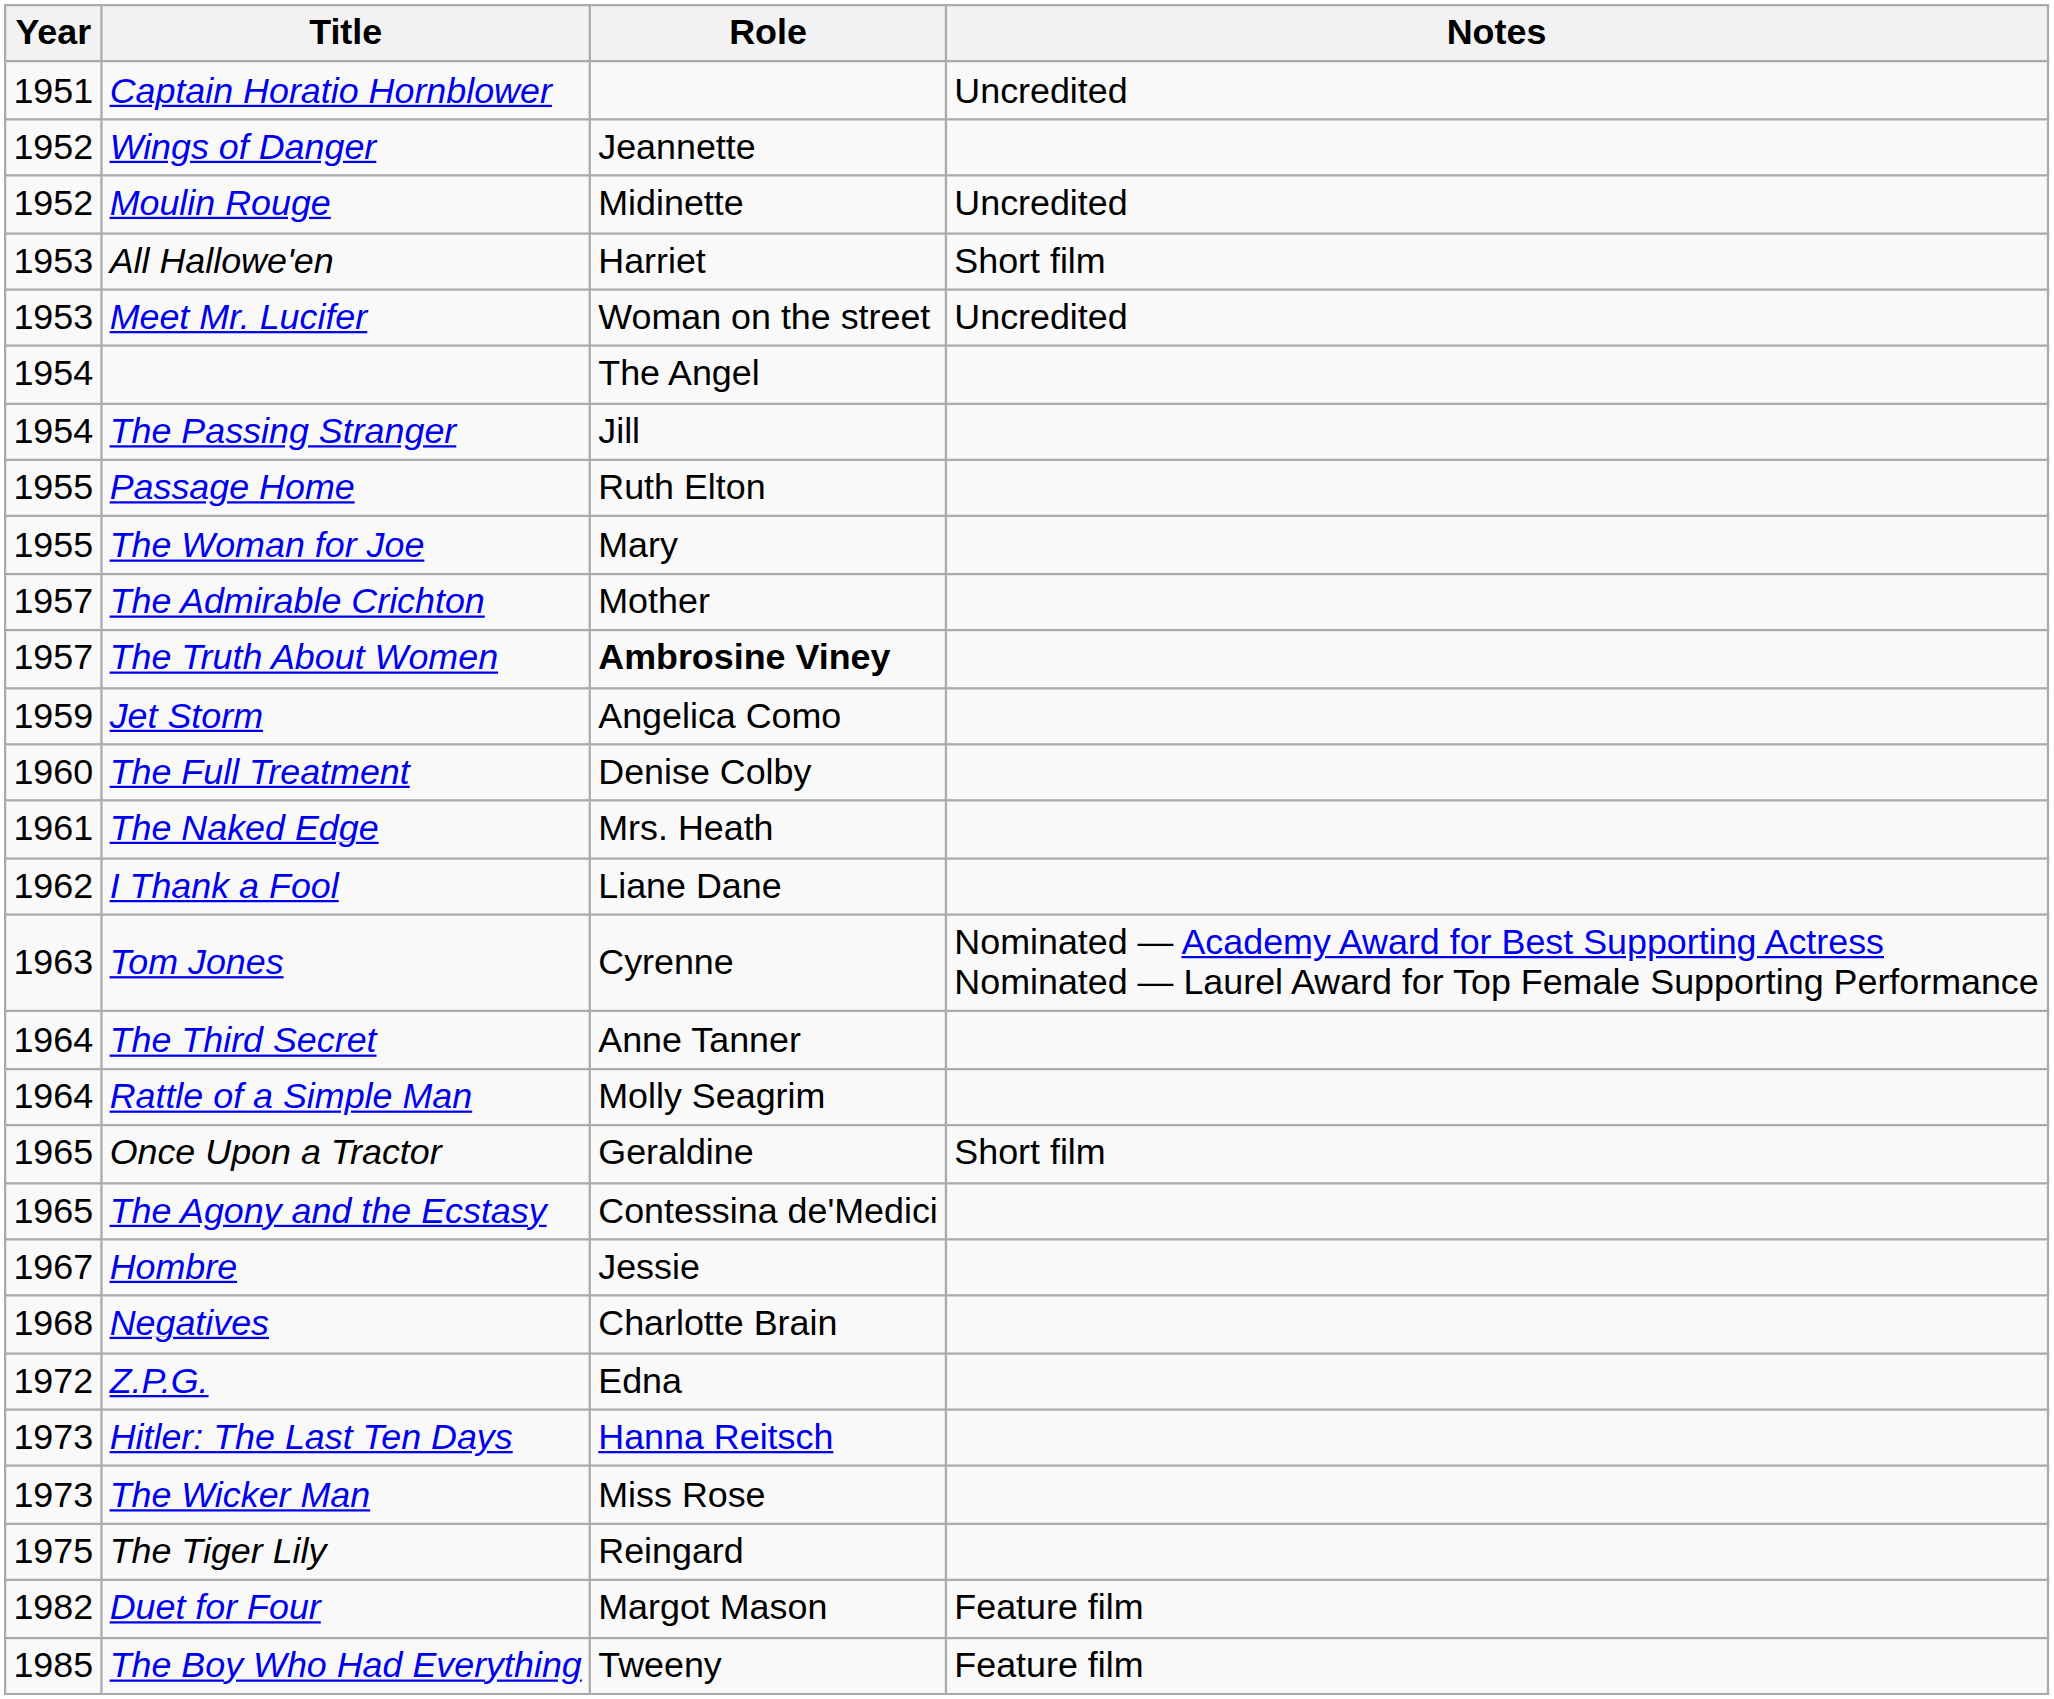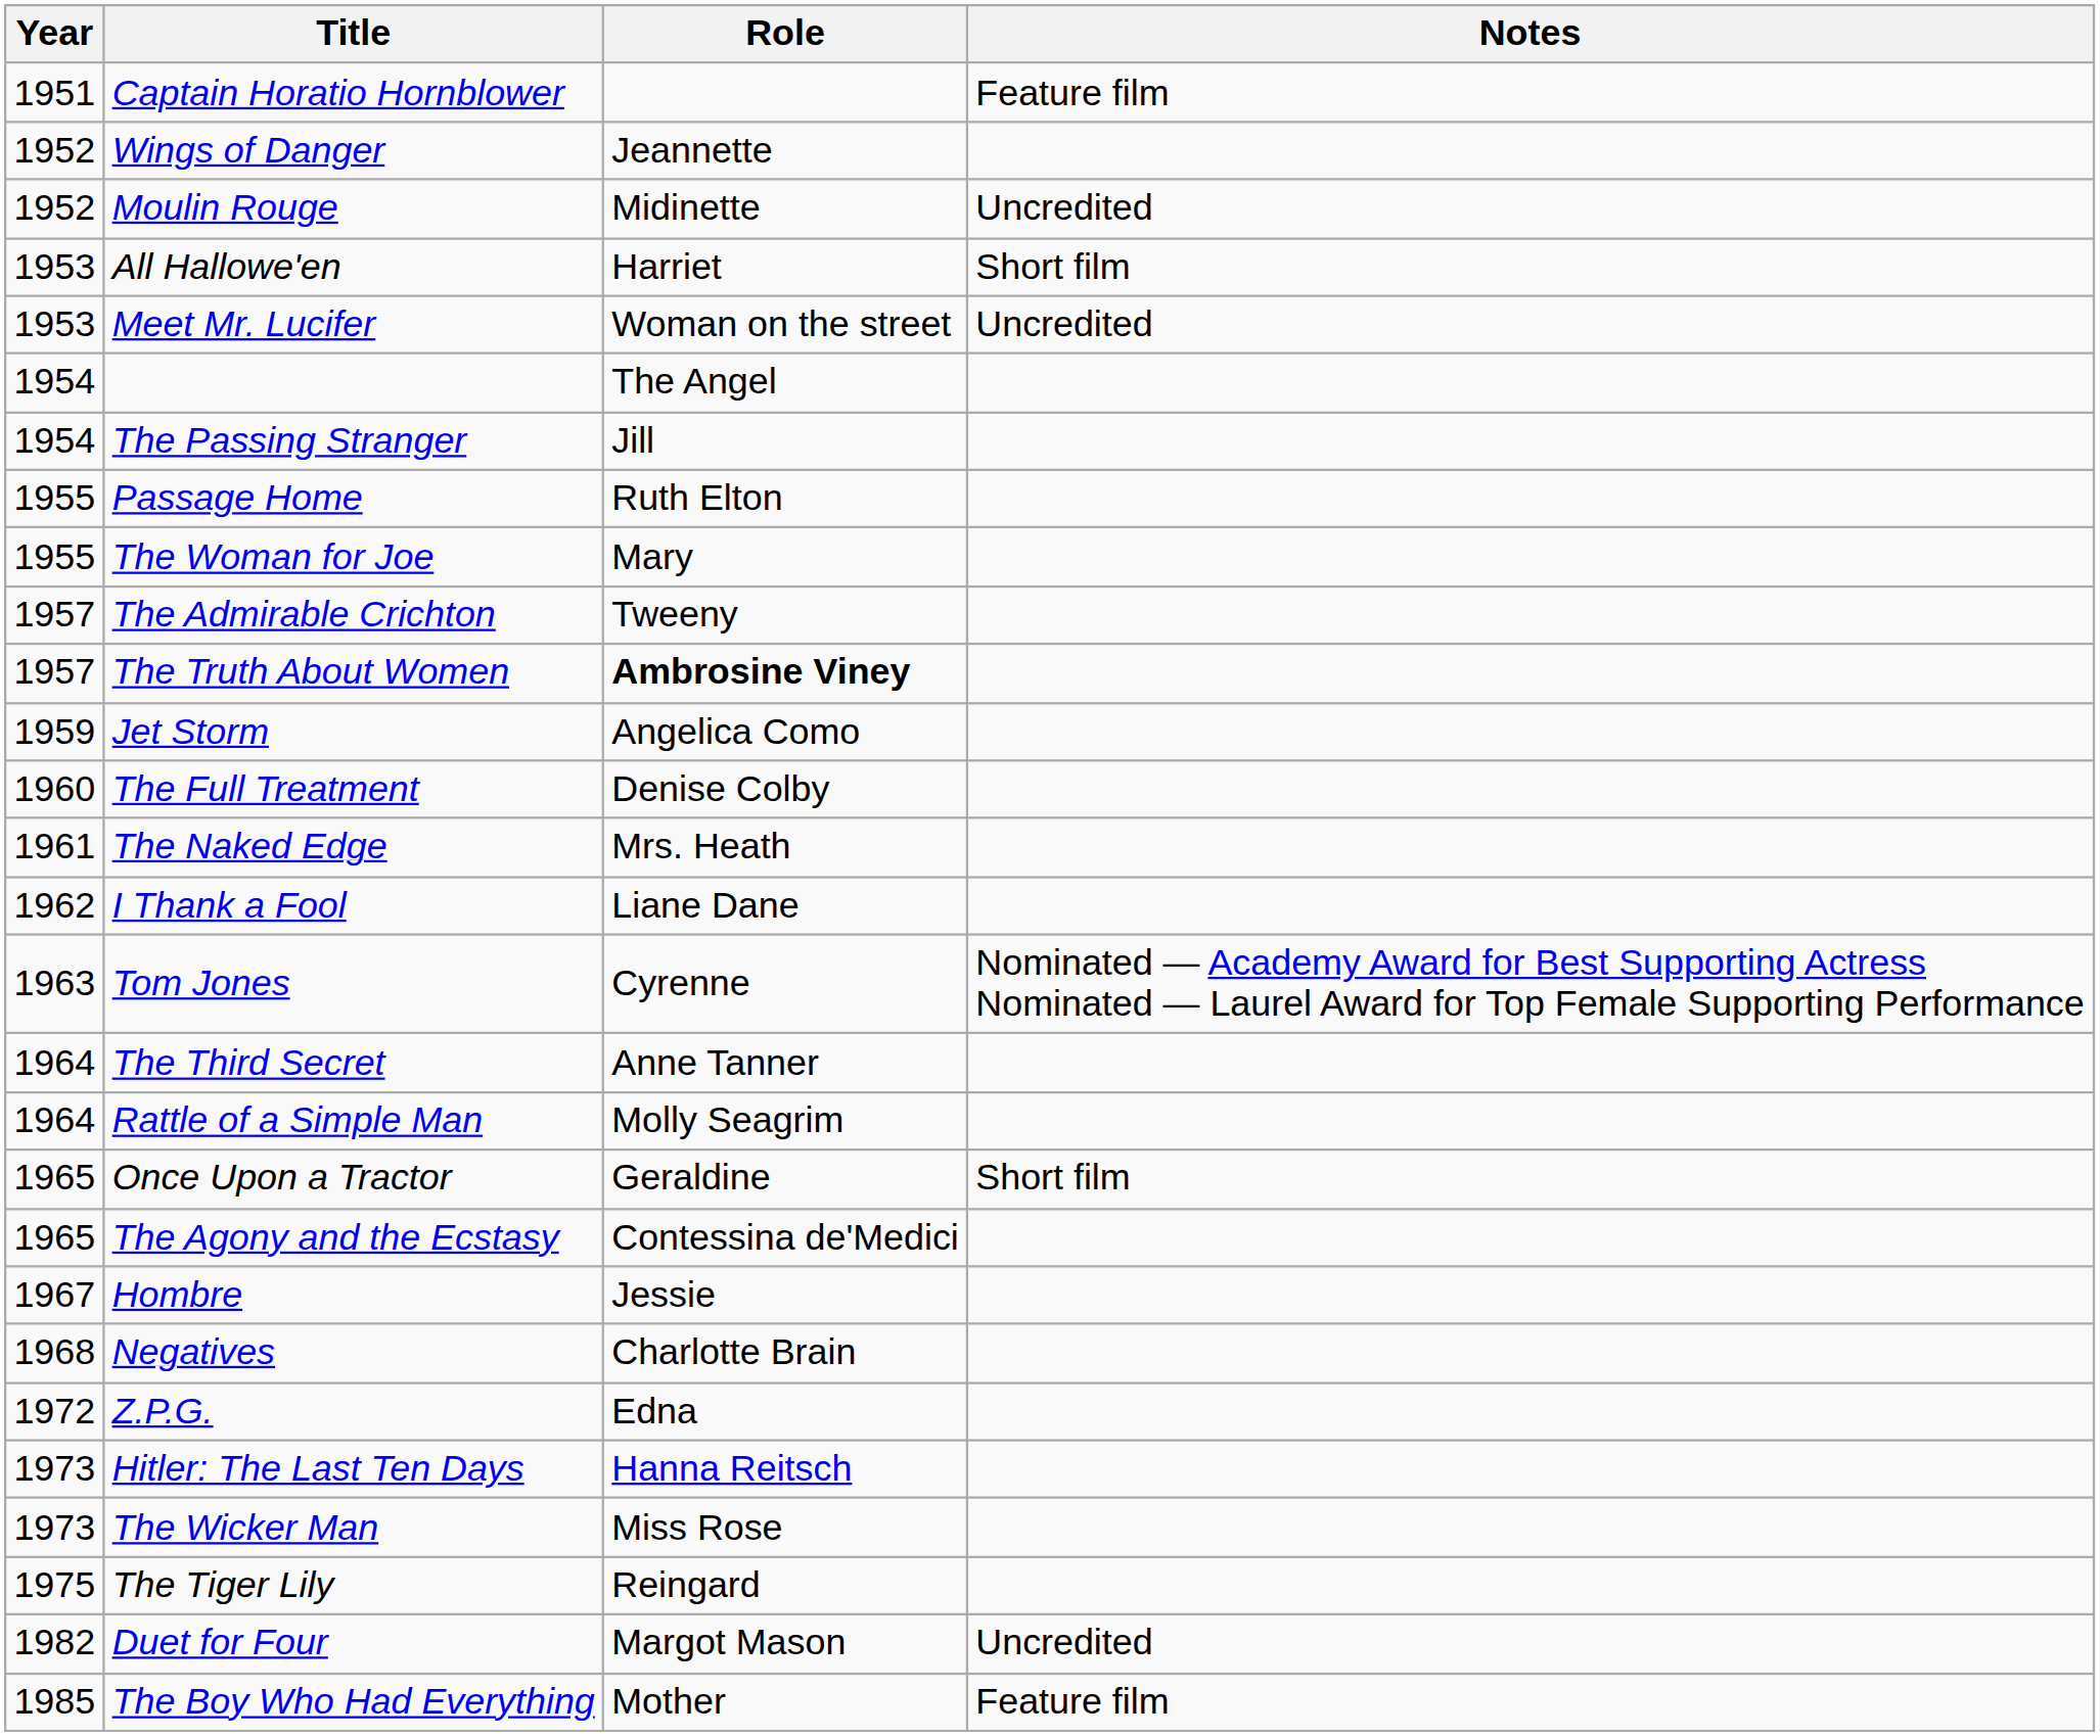Captain Horatio Hornblower | Notes: Uncredited -> Feature film
The Admirable Crichton | Role: Mother -> Tweeny
Duet for Four | Notes: Feature film -> Uncredited
The Boy Who Had Everything | Role: Tweeny -> Mother
